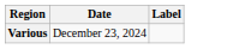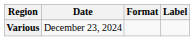+ column: Format
